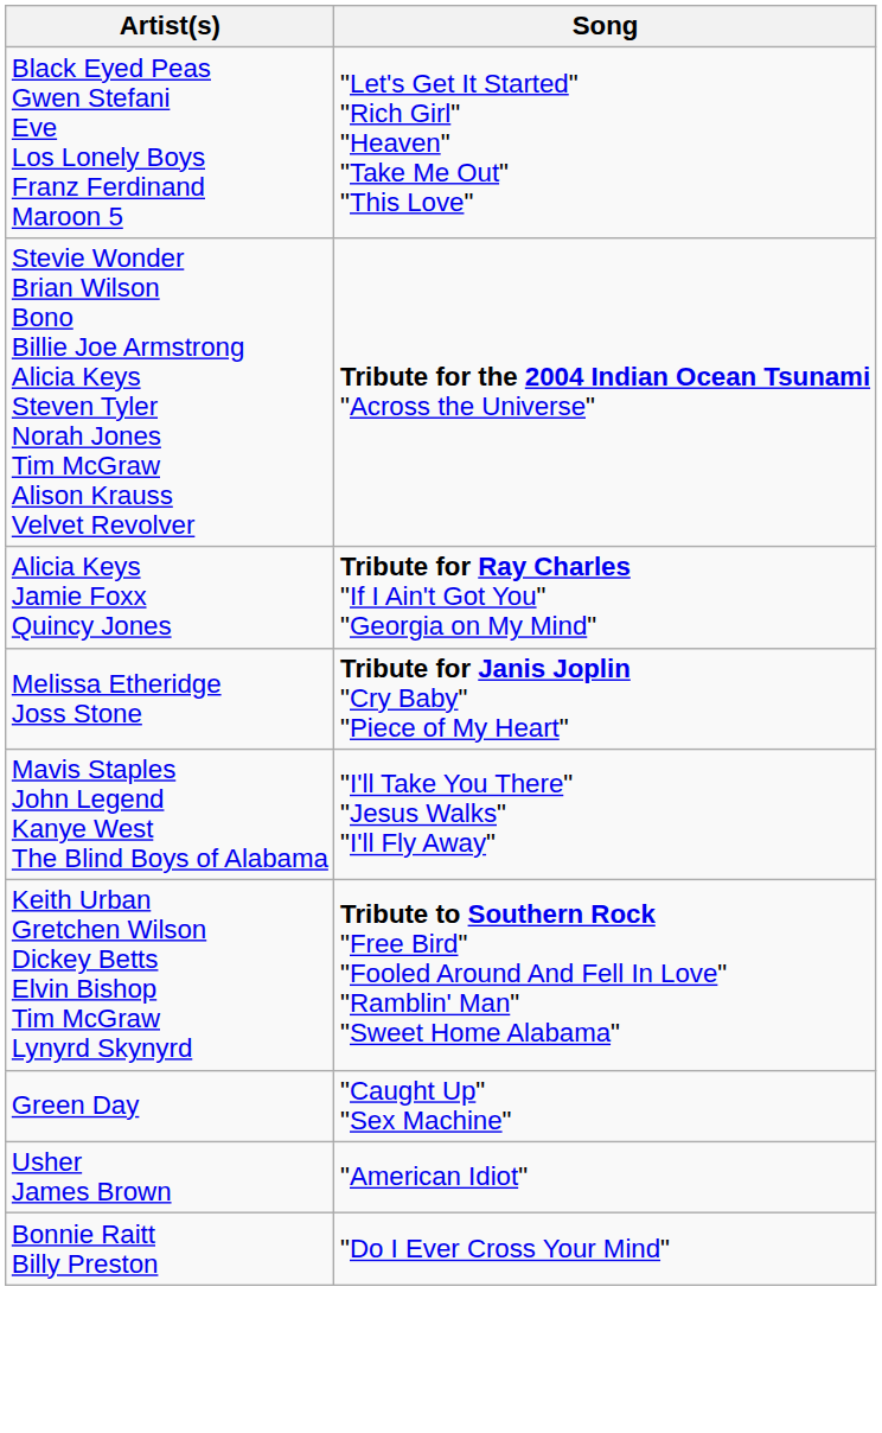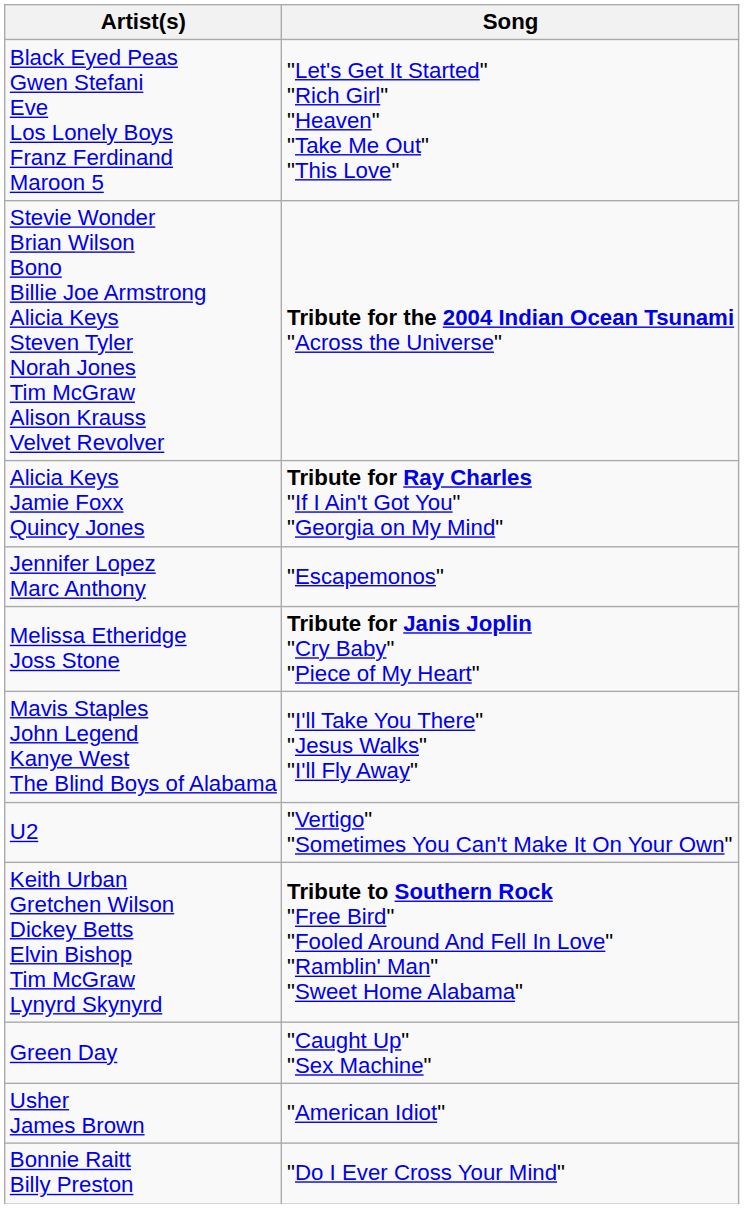+ row: Jennifer Lopez Marc Anthony | "Escapemonos"
+ row: U2 | "Vertigo" "Sometimes You Can't Make It On Your Own"
